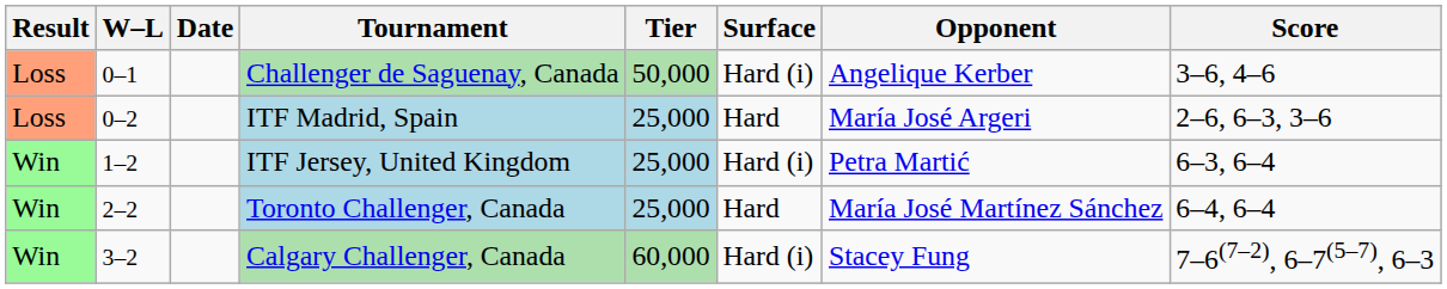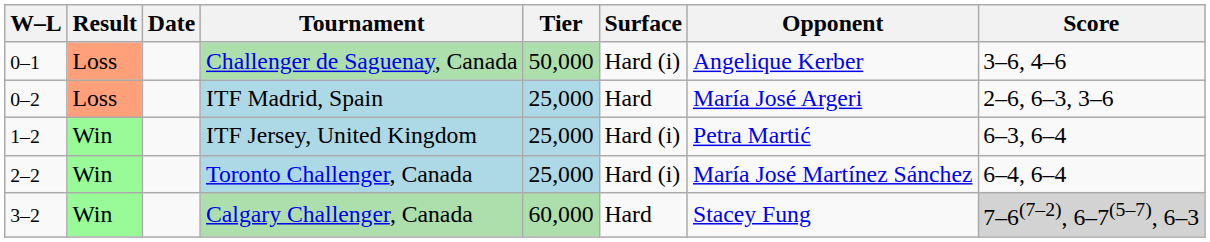columns swapped: Result <-> W–L
Toronto Challenger, Canada | Surface: Hard -> Hard (i)
Calgary Challenger, Canada | Surface: Hard (i) -> Hard
Calgary Challenger, Canada | Score: no background -> lightgrey background
